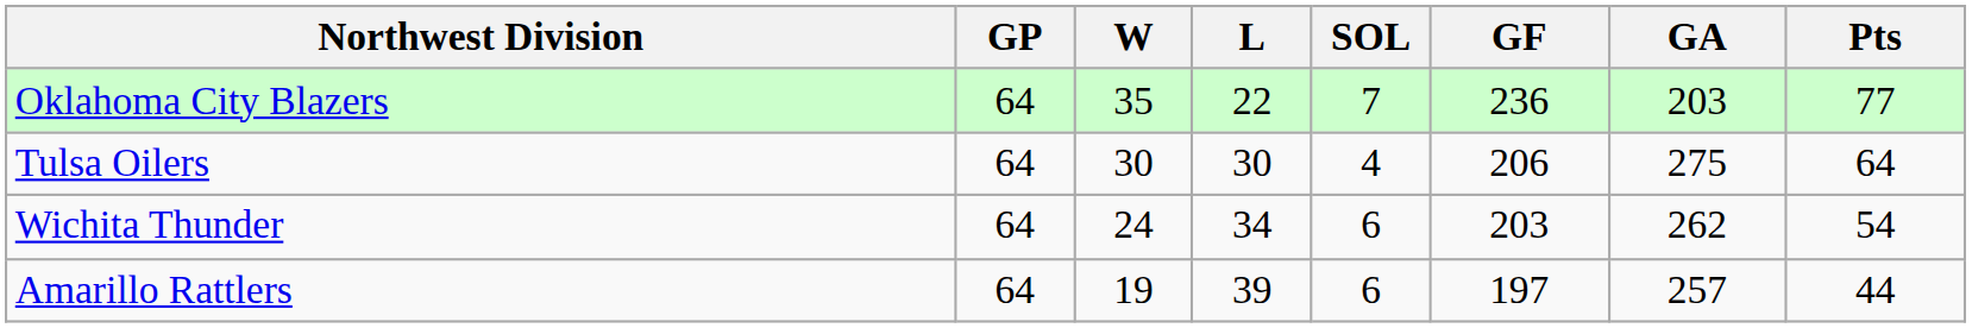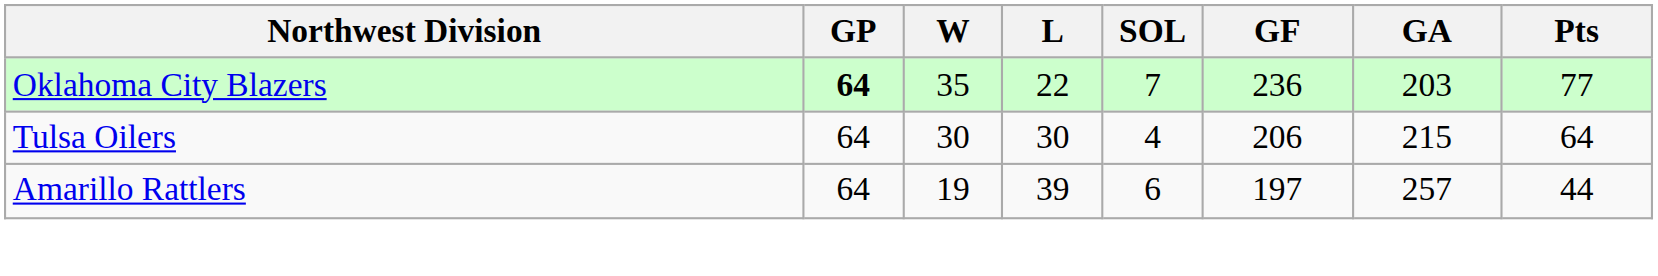Oklahoma City Blazers | GP: normal -> bold
Tulsa Oilers | GA: 275 -> 215
- row: Wichita Thunder | 64 | 24 | 34 | 6 | 203 | 262 | 54
